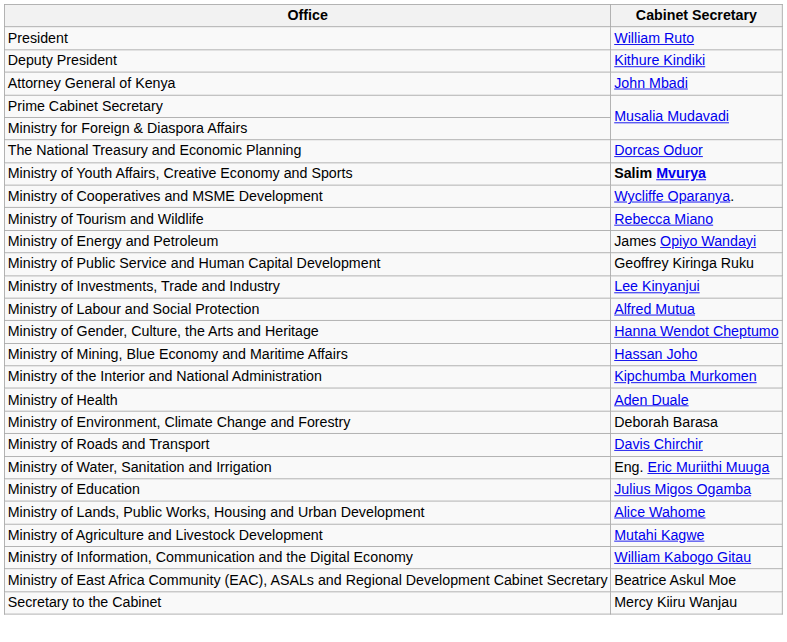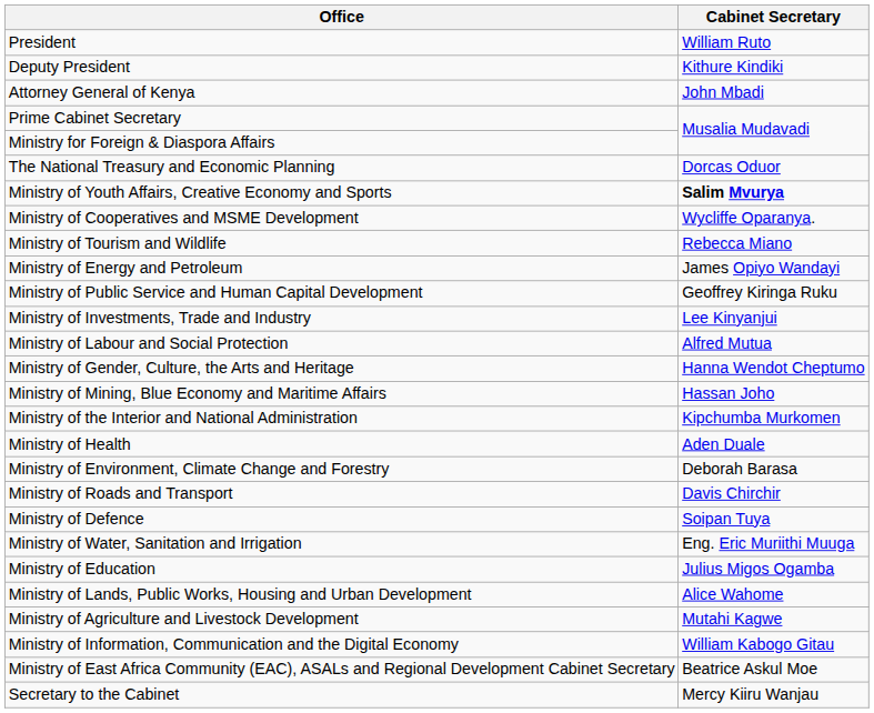+ row: Ministry of Defence | Soipan Tuya
